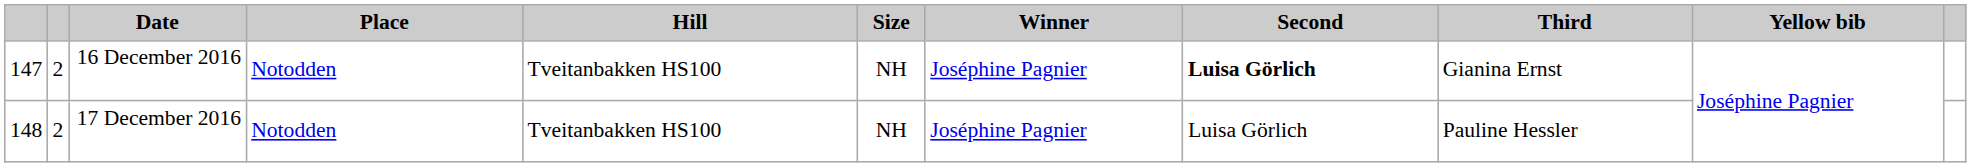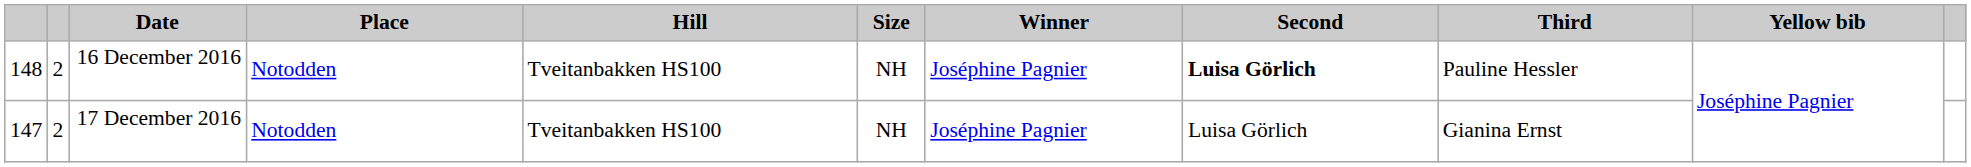16 December 2016 | column 1: 147 -> 148
16 December 2016 | Third: Gianina Ernst -> Pauline Hessler
17 December 2016 | column 1: 148 -> 147
17 December 2016 | Third: Pauline Hessler -> Gianina Ernst
